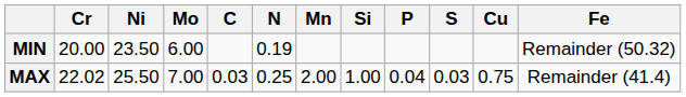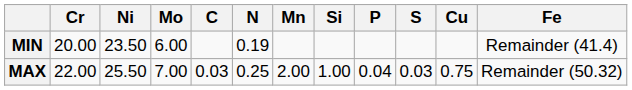MIN | Fe: Remainder (50.32) -> Remainder (41.4)
MAX | Cr: 22.02 -> 22.00
MAX | Fe: Remainder (41.4) -> Remainder (50.32)
